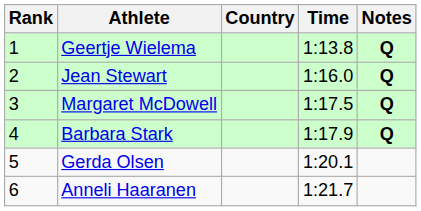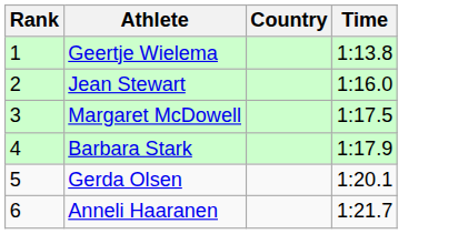- column: Notes | Q | Q | Q | Q
